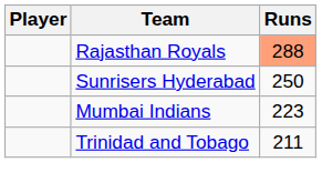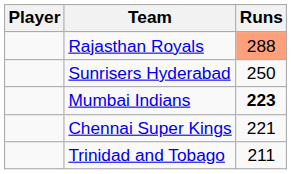Mumbai Indians | Runs: normal -> bold
+ row: Chennai Super Kings | 221
